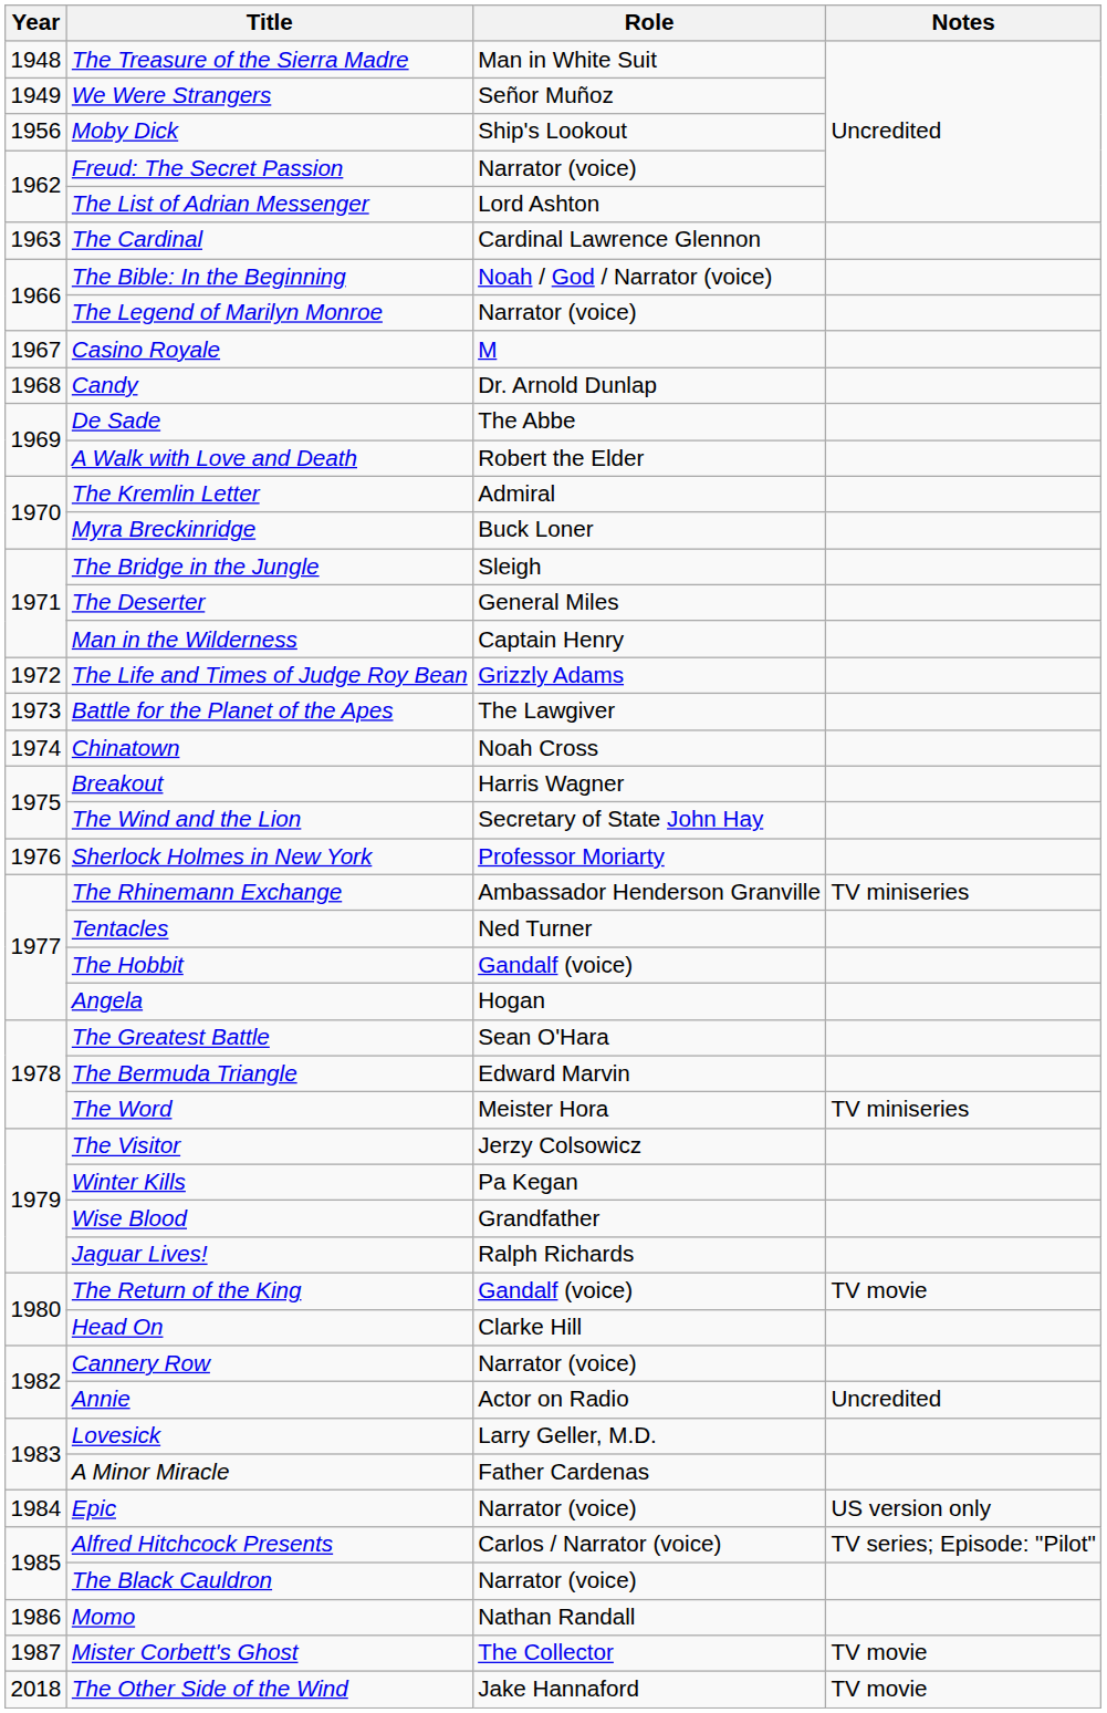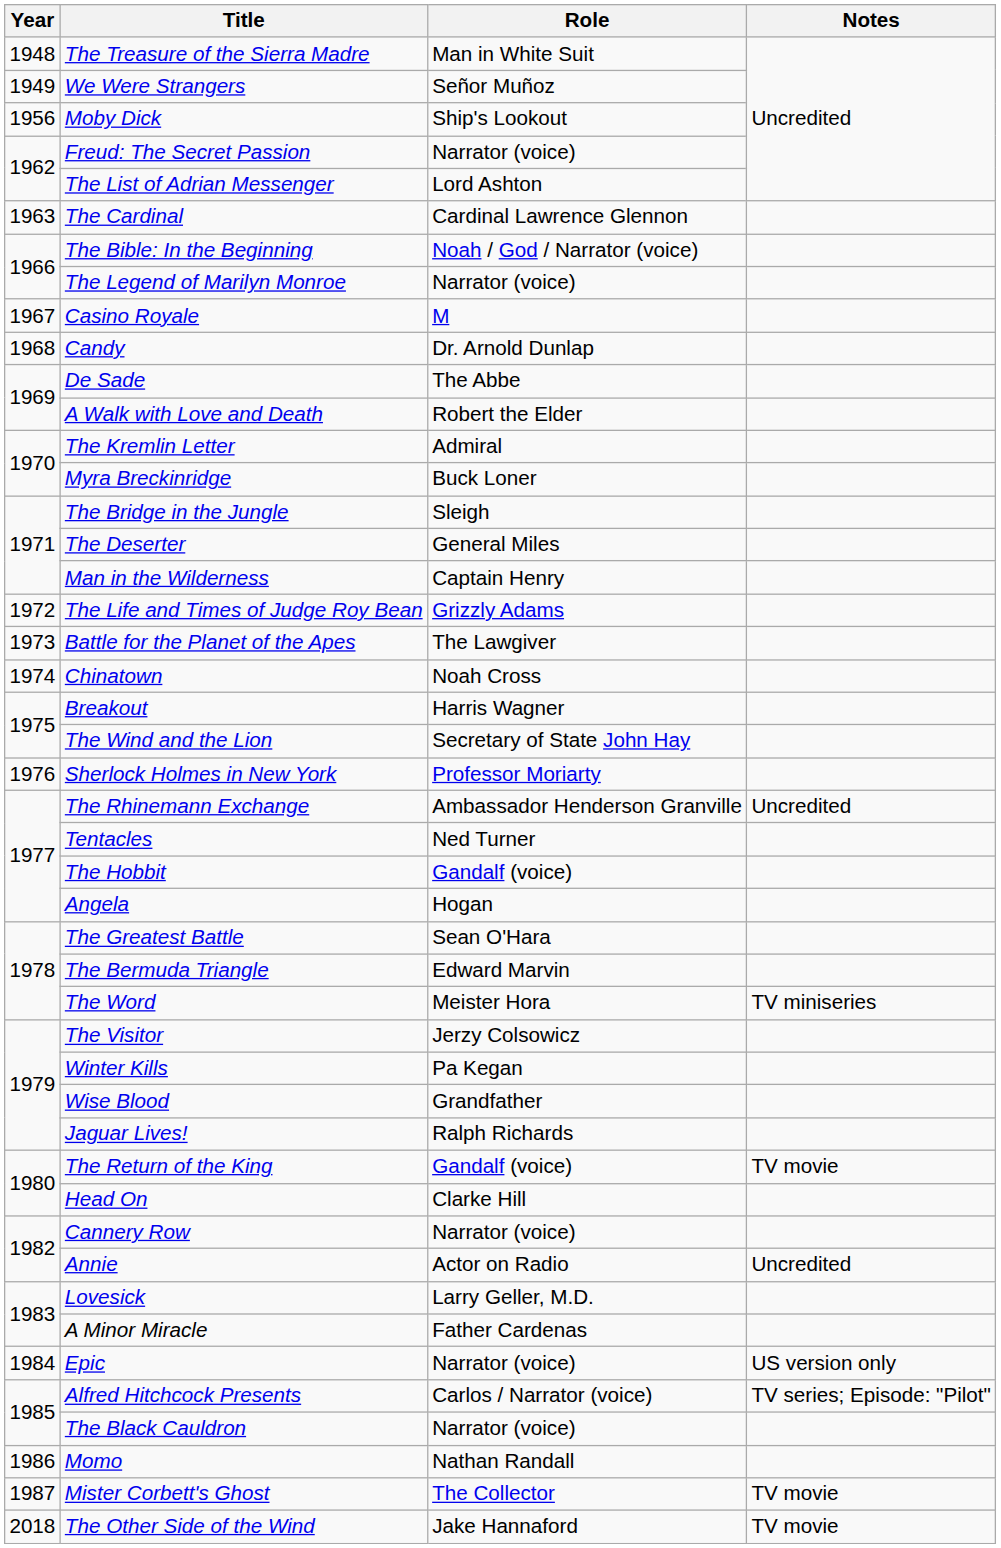The Rhinemann Exchange | Notes: TV miniseries -> Uncredited
